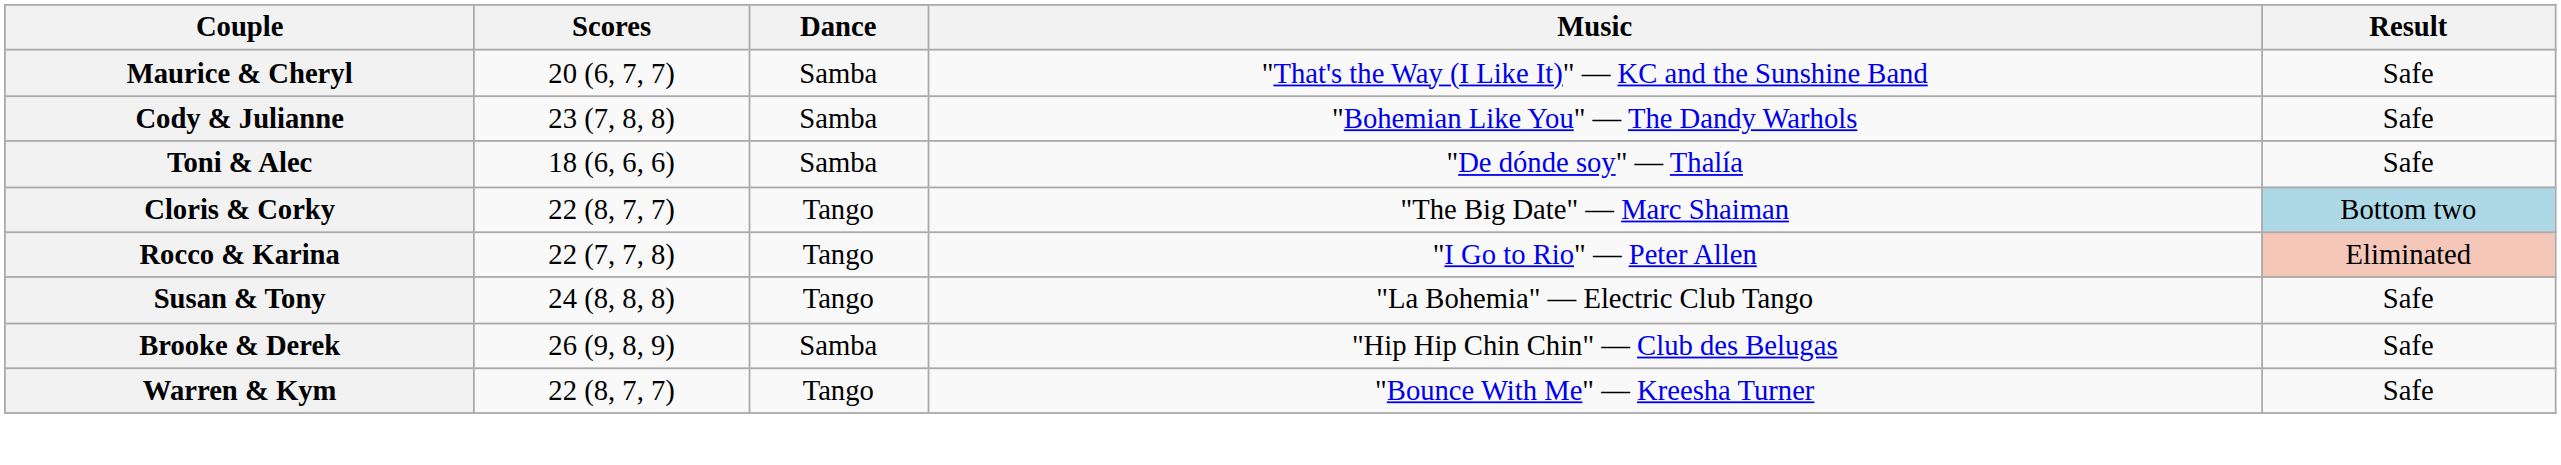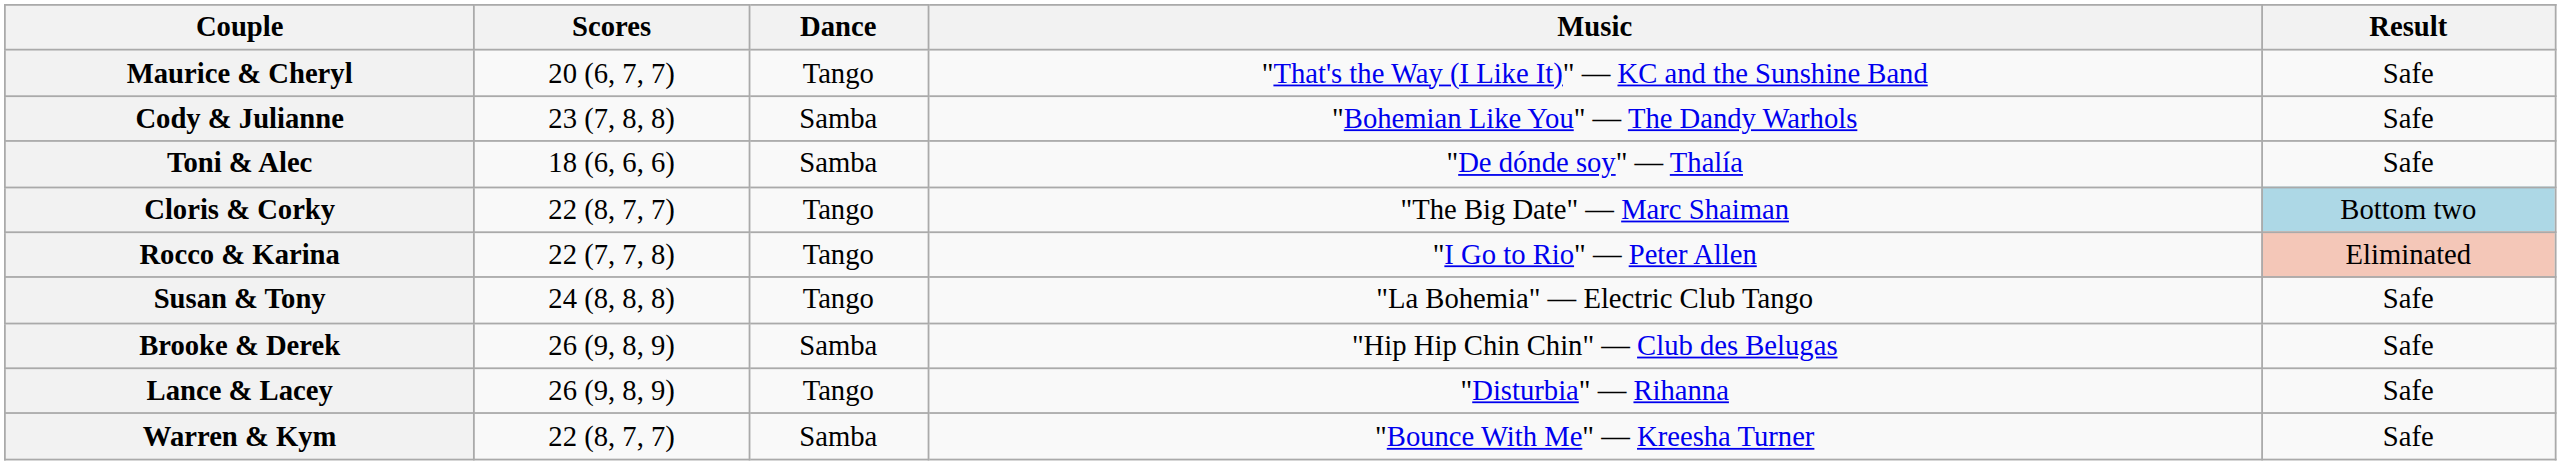Maurice & Cheryl | Dance: Samba -> Tango
+ row: Lance & Lacey | 26 (9, 8, 9) | Tango | "Disturbia" — Rihanna | Safe
Warren & Kym | Dance: Tango -> Samba
